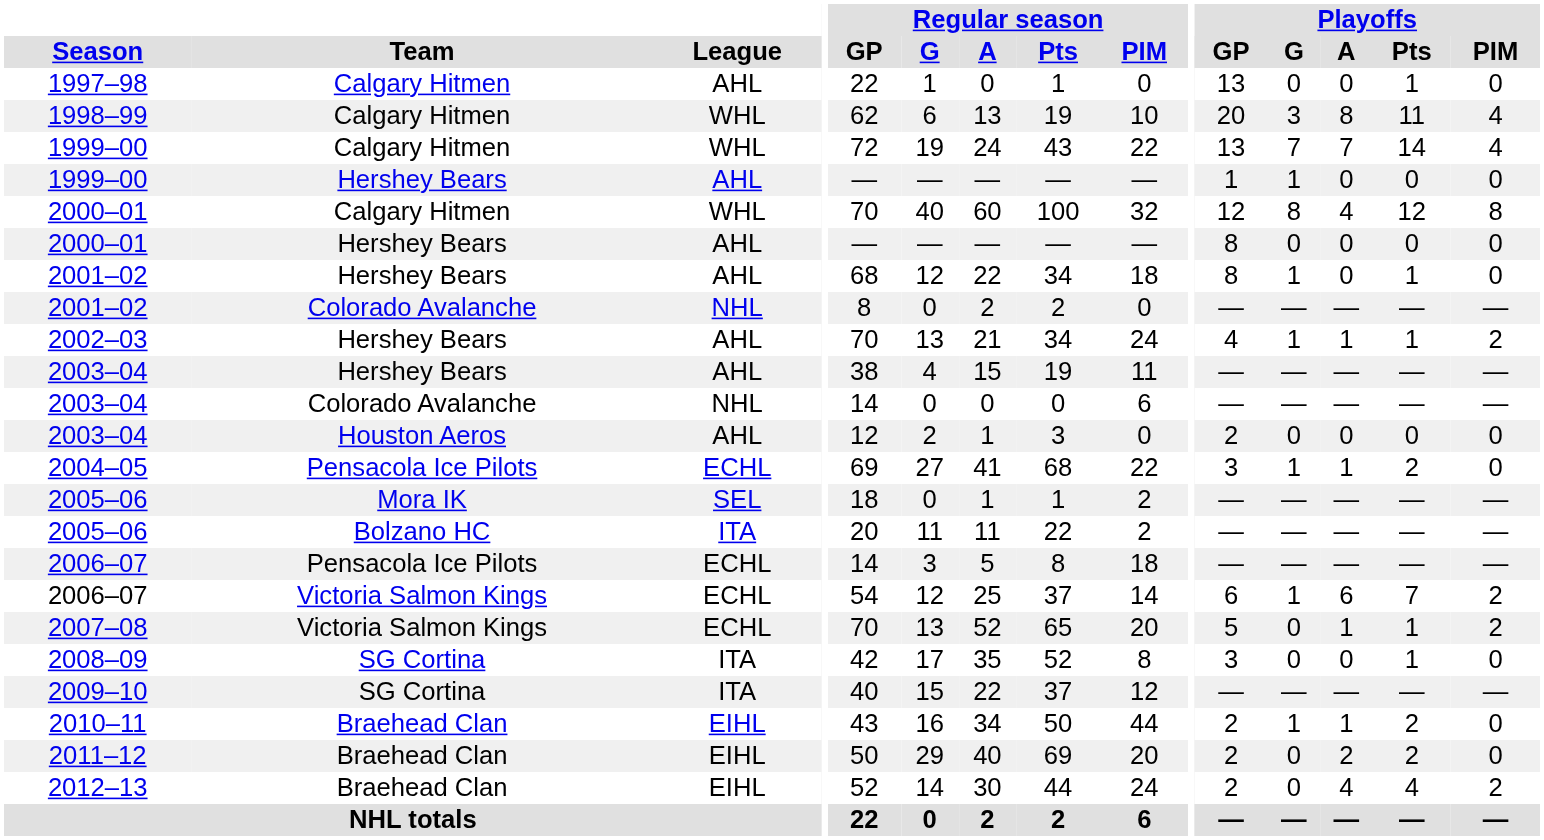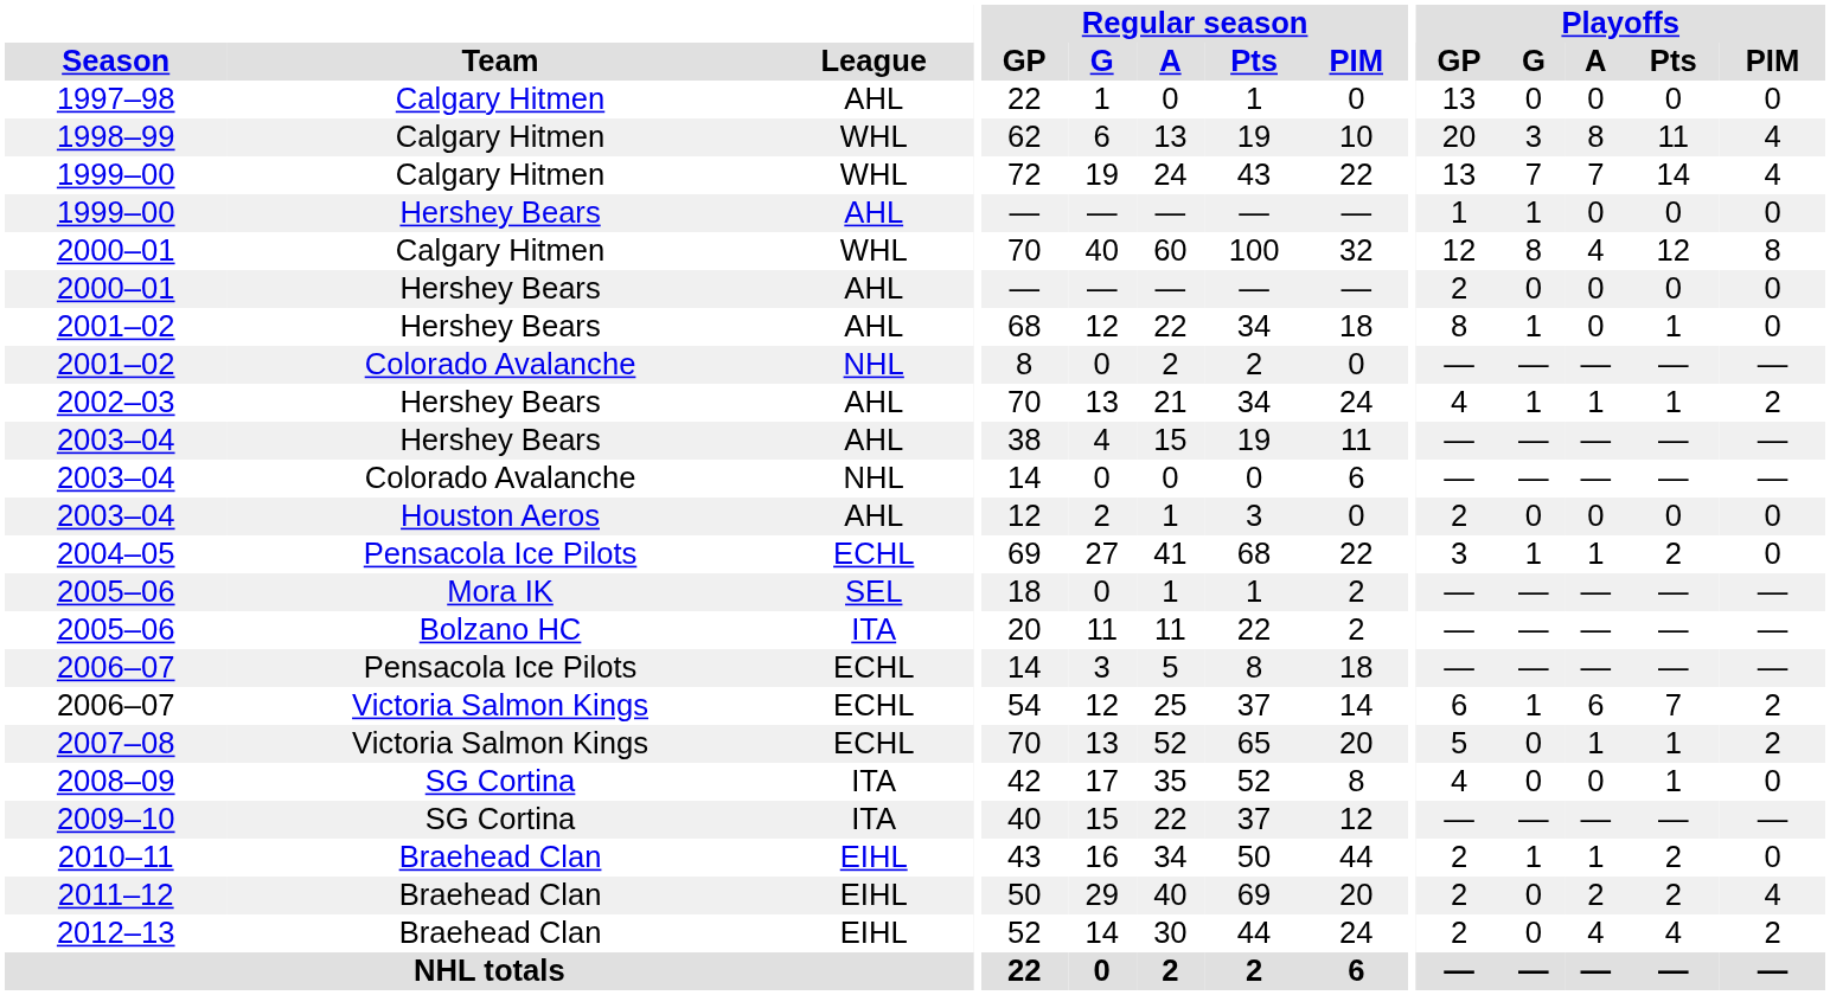1997–98 | Playoffs / Pts: 1 -> 0
2000–01 / Hershey Bears | Playoffs / GP: 8 -> 2
2008–09 | Playoffs / GP: 3 -> 4
2011–12 | Playoffs / PIM: 0 -> 4
